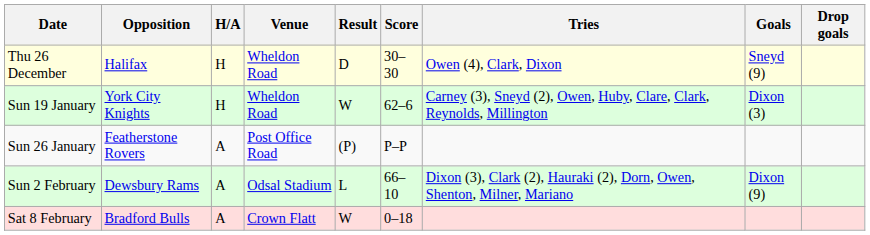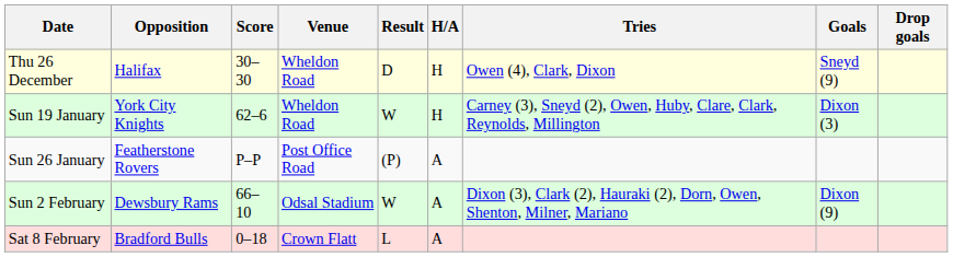columns swapped: H/A <-> Score
Sun 2 February | Result: L -> W
Sat 8 February | Result: W -> L
